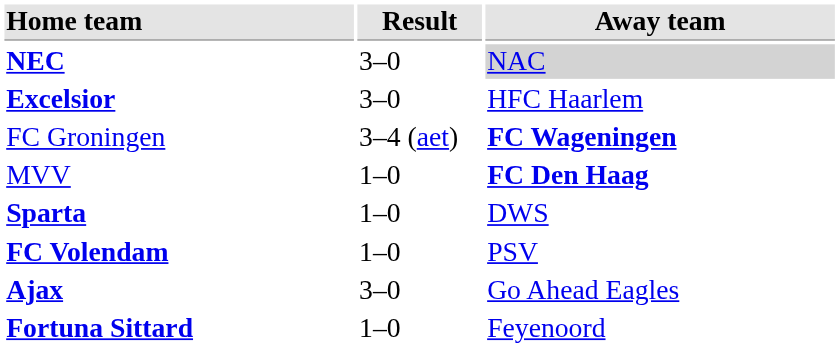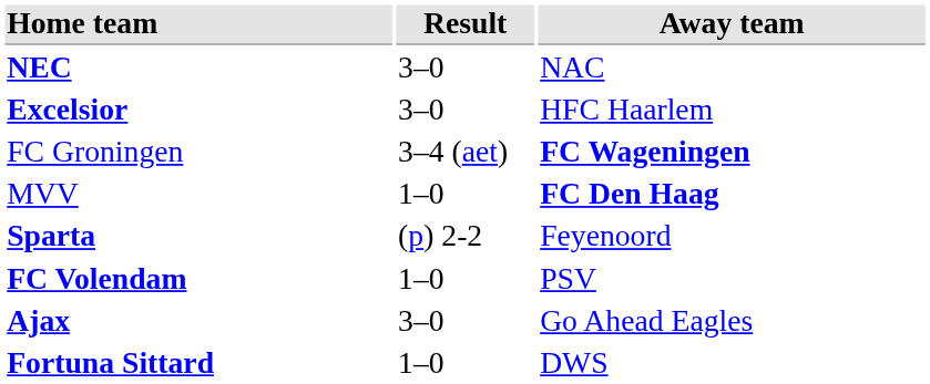NEC | Away team: lightgrey background -> no background
Sparta | Result: 1–0 -> (p) 2-2
Sparta | Away team: DWS -> Feyenoord
Fortuna Sittard | Away team: Feyenoord -> DWS
